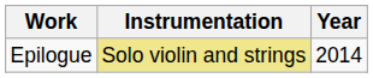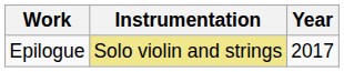Epilogue | Year: 2014 -> 2017
